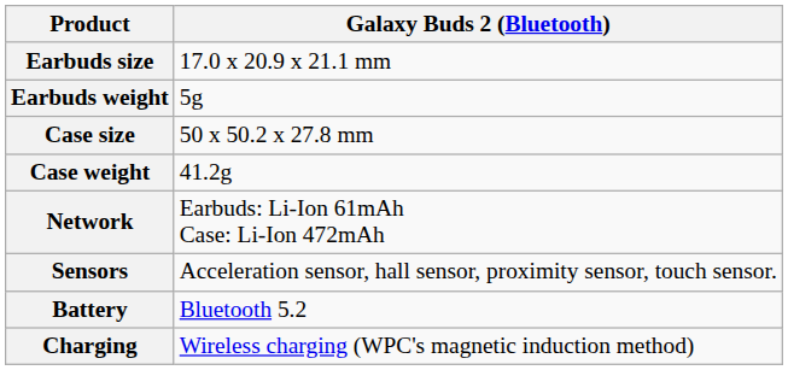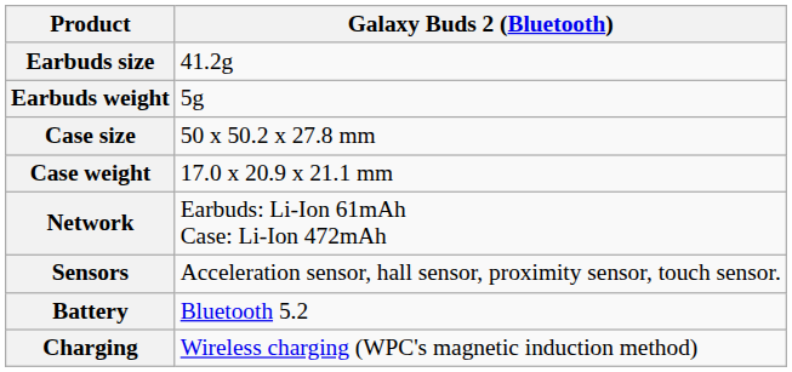Earbuds size | Galaxy Buds 2 (Bluetooth): 17.0 x 20.9 x 21.1 mm -> 41.2g
Case weight | Galaxy Buds 2 (Bluetooth): 41.2g -> 17.0 x 20.9 x 21.1 mm
